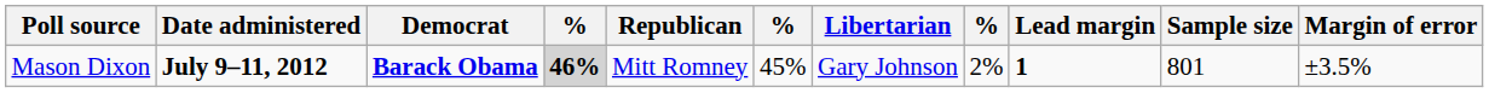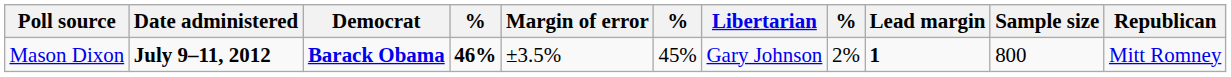columns swapped: Republican <-> Margin of error
Mason Dixon | column 4: lightgrey background -> no background
Mason Dixon | Sample size: 801 -> 800
